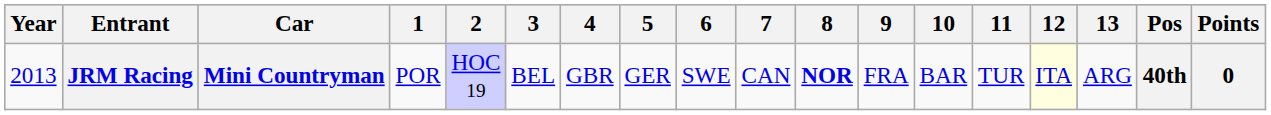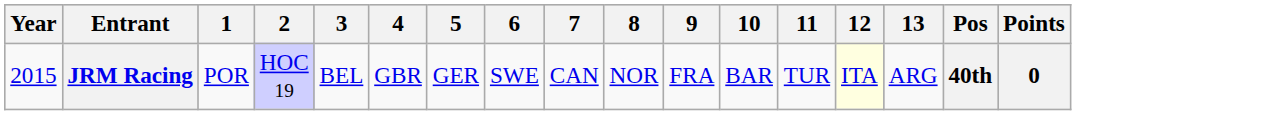- column: Car | Mini Countryman
JRM Racing | Year: 2013 -> 2015
JRM Racing | 8: bold -> normal
